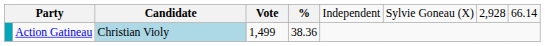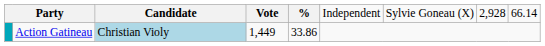Action Gatineau | column 4: 1,499 -> 1,449
Action Gatineau | column 5: 38.36 -> 33.86
